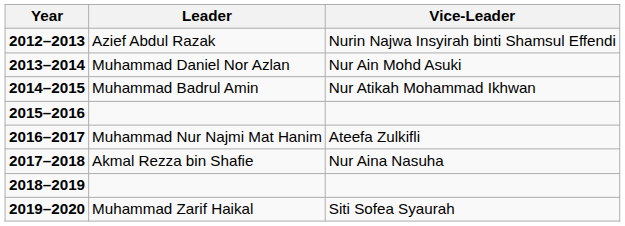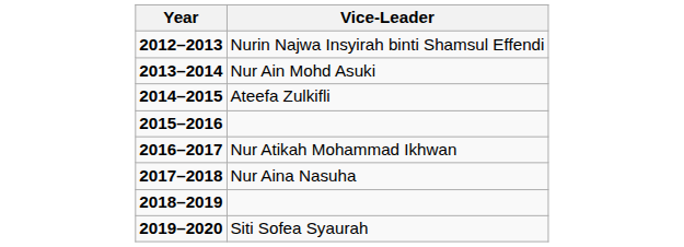- column: Leader | Azief Abdul Razak | Muhammad Daniel Nor Azlan | Muhammad Badrul Amin | Muhammad Nur Najmi Mat Hanim | Akmal Rezza bin Shafie | Muhammad Zarif Haikal
2014–2015 | Vice-Leader: Nur Atikah Mohammad Ikhwan -> Ateefa Zulkifli
2016–2017 | Vice-Leader: Ateefa Zulkifli -> Nur Atikah Mohammad Ikhwan
